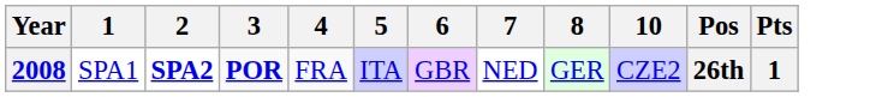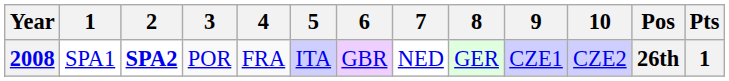+ column: 9 | CZE1
2008 | 3: bold -> normal
